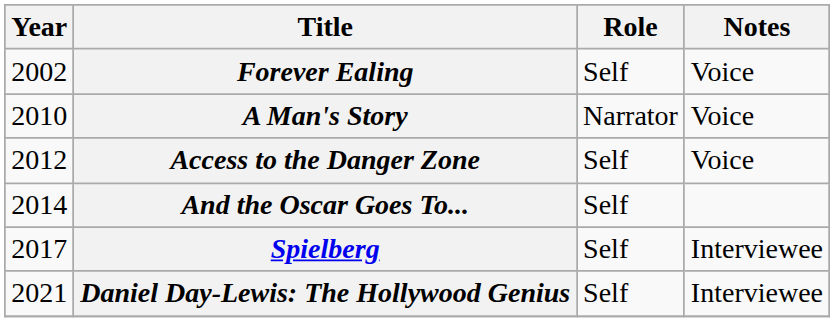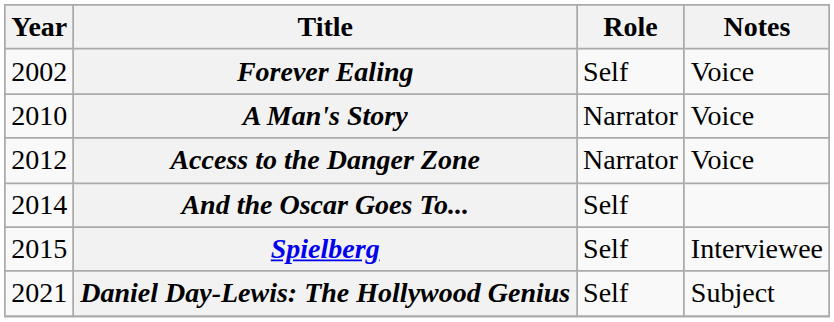Access to the Danger Zone | Role: Self -> Narrator
Spielberg | Year: 2017 -> 2015
Daniel Day-Lewis: The Hollywood Genius | Notes: Interviewee -> Subject
